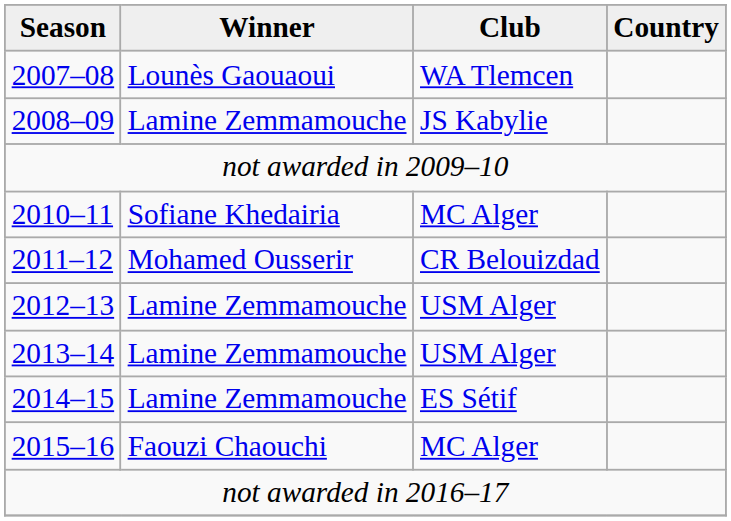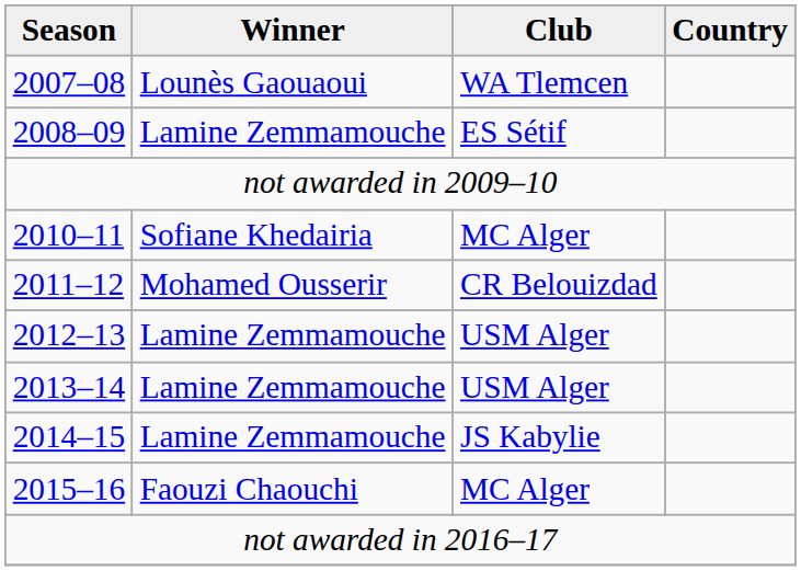2008–09 | Club: JS Kabylie -> ES Sétif
2014–15 | Club: ES Sétif -> JS Kabylie
